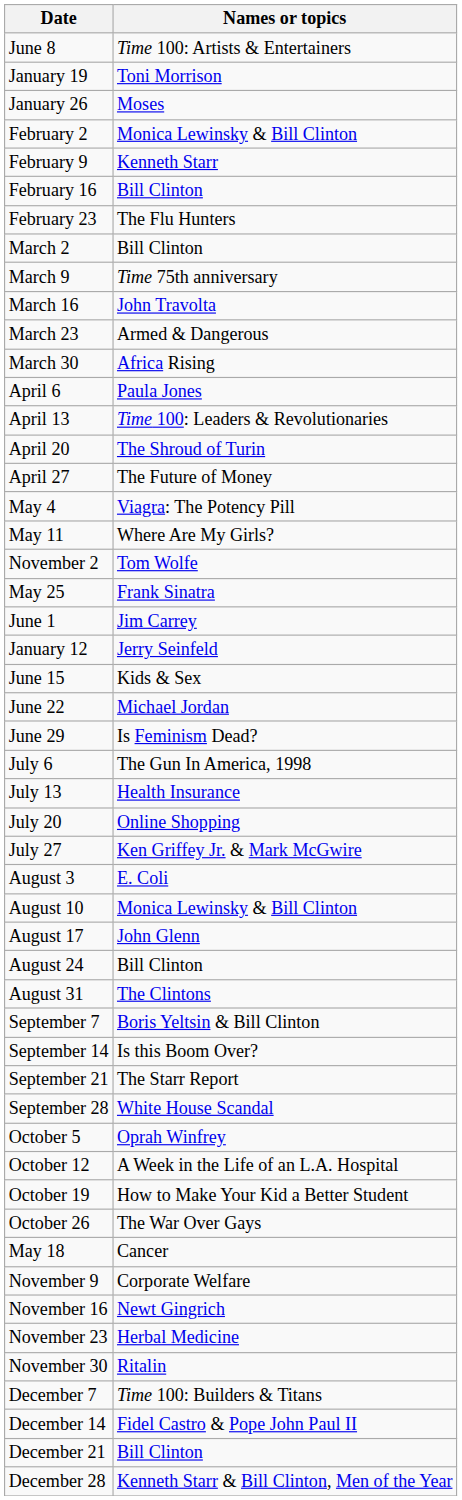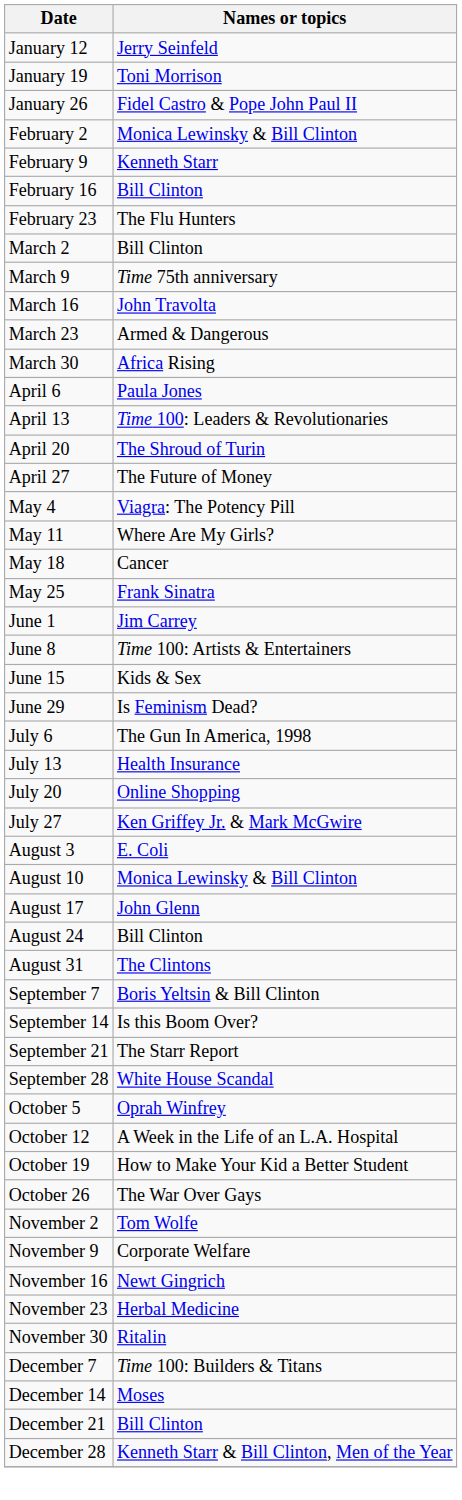rows swapped: January 12 <-> June 8
January 26 | Names or topics: Moses -> Fidel Castro & Pope John Paul II
rows swapped: May 18 <-> November 2
- row: June 22 | Michael Jordan
December 14 | Names or topics: Fidel Castro & Pope John Paul II -> Moses
